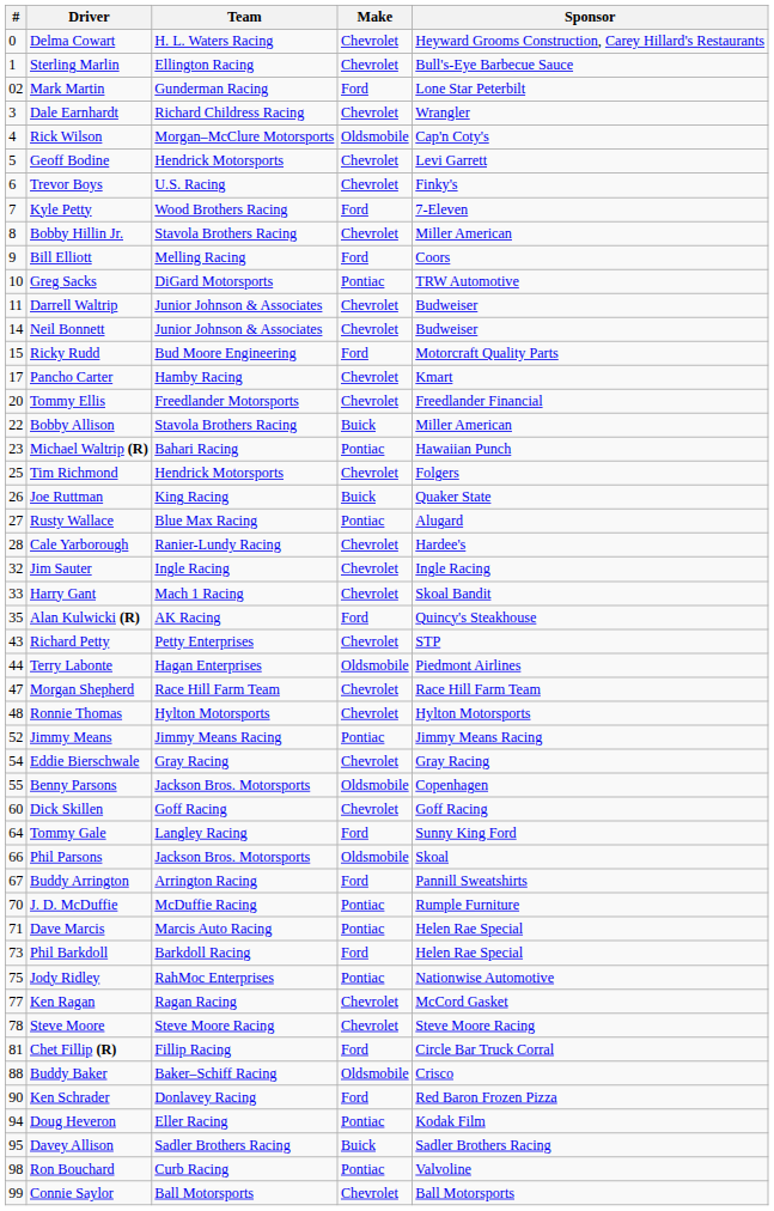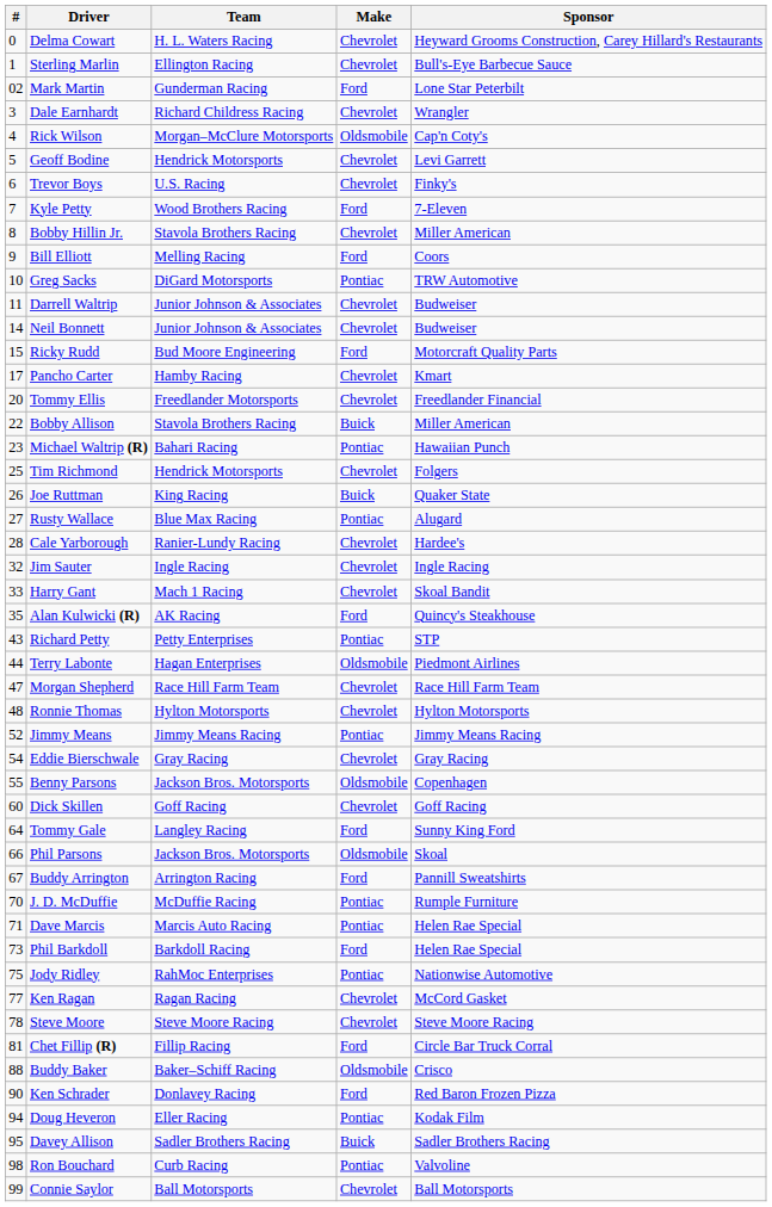Richard Petty | Make: Chevrolet -> Pontiac
